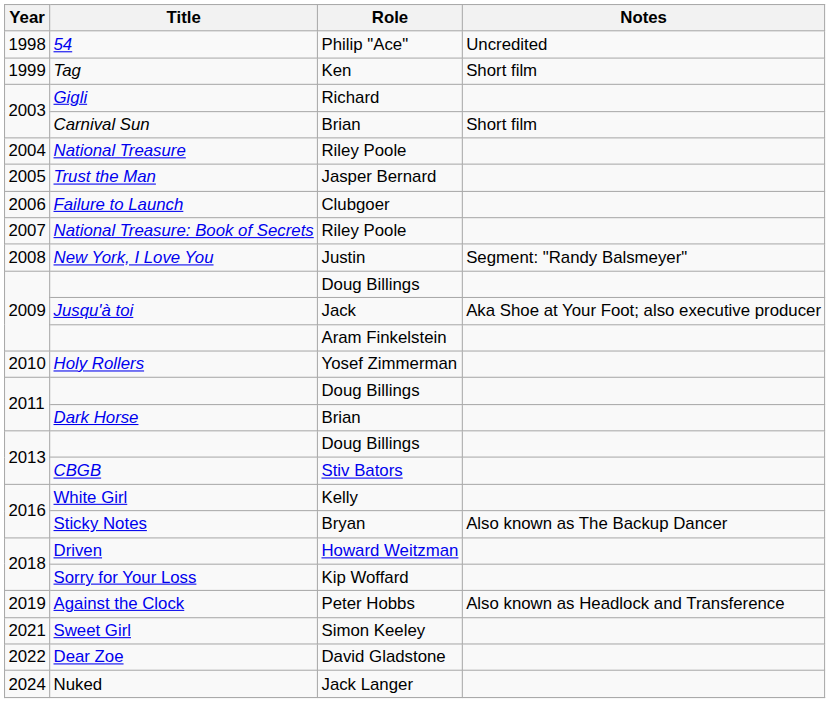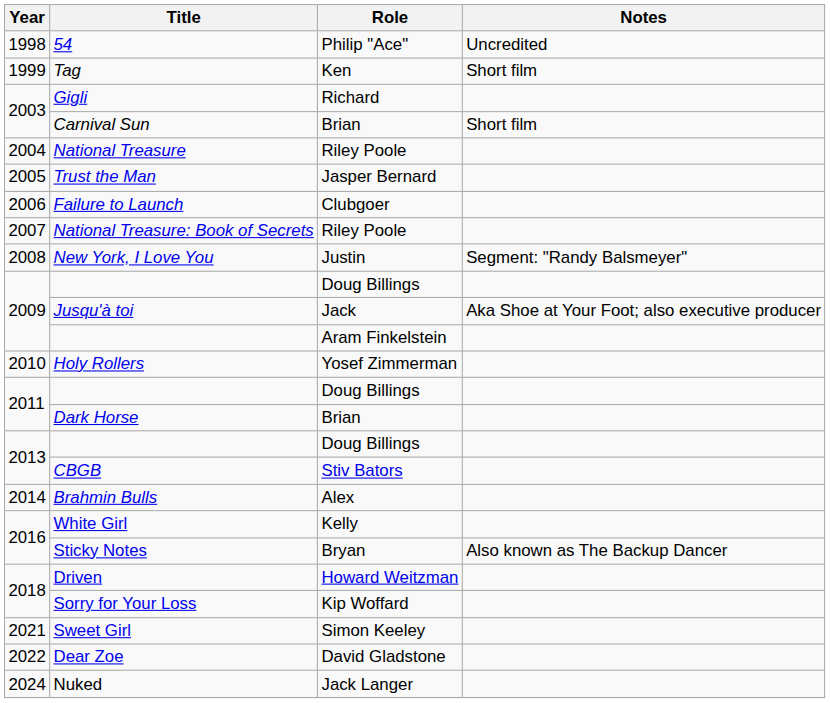+ row: 2014 | Brahmin Bulls | Alex
- row: 2019 | Against the Clock | Peter Hobbs | Also known as Headlock and Transference
